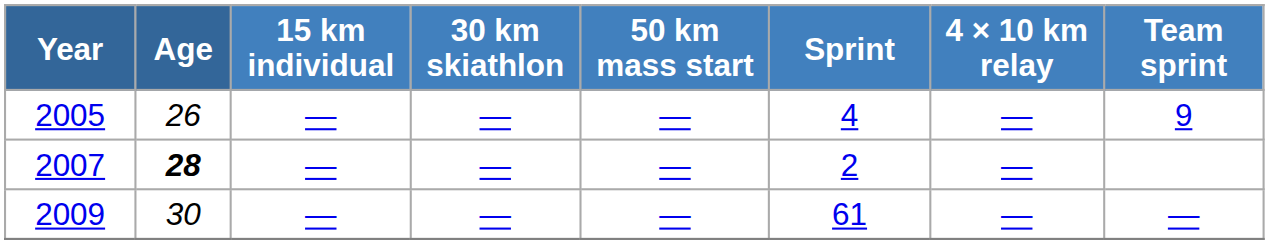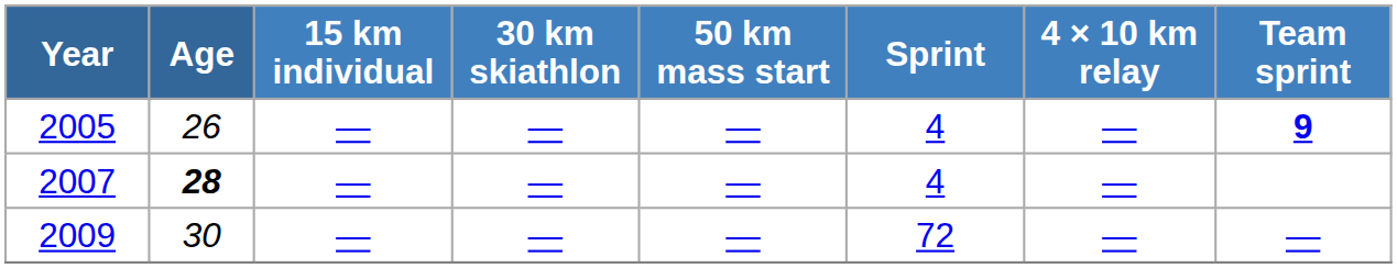2005 | Team sprint: normal -> bold
2007 | Sprint: 2 -> 4
2009 | Sprint: 61 -> 72
